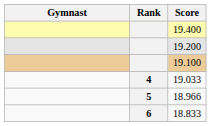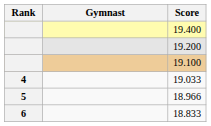columns swapped: Rank <-> Gymnast
